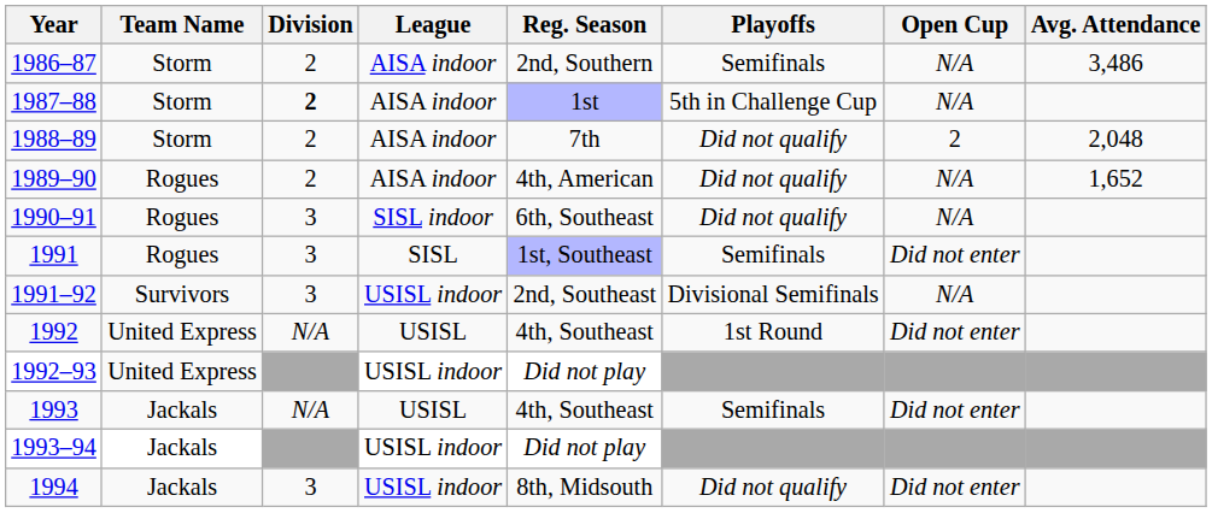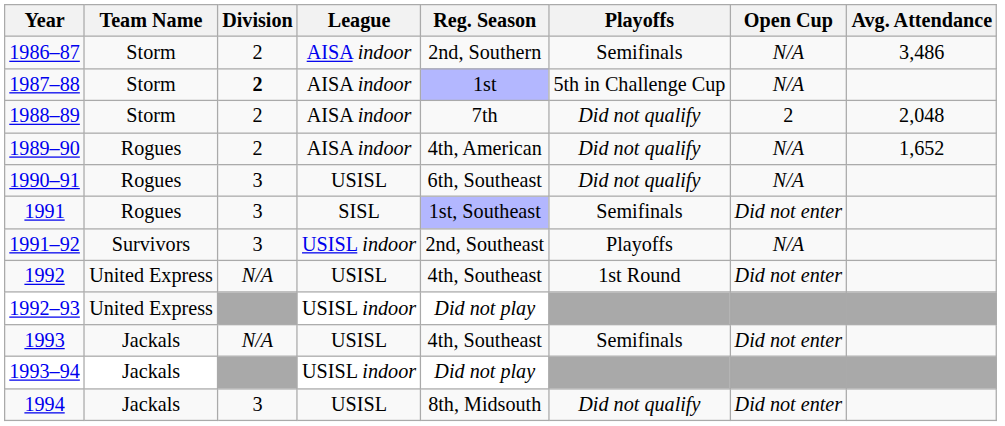1990–91 | League: SISL indoor -> USISL
1991–92 | Playoffs: Divisional Semifinals -> Playoffs
1994 | League: USISL indoor -> USISL
